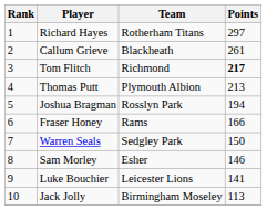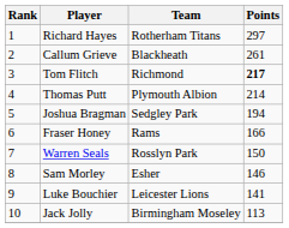Thomas Putt | Points: 213 -> 214
Joshua Bragman | Team: Rosslyn Park -> Sedgley Park
Warren Seals | Team: Sedgley Park -> Rosslyn Park
